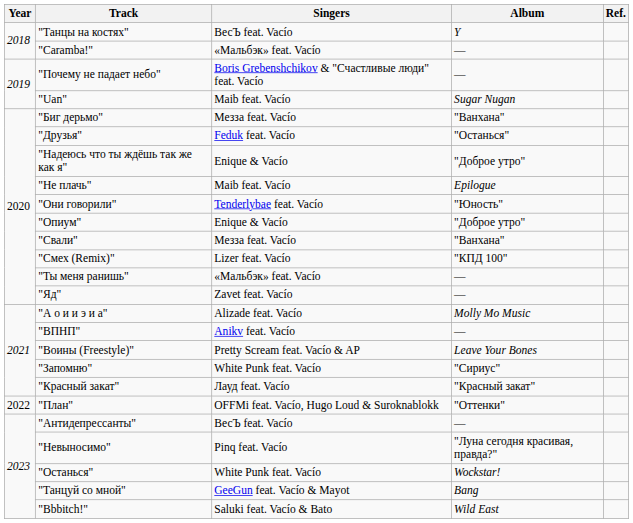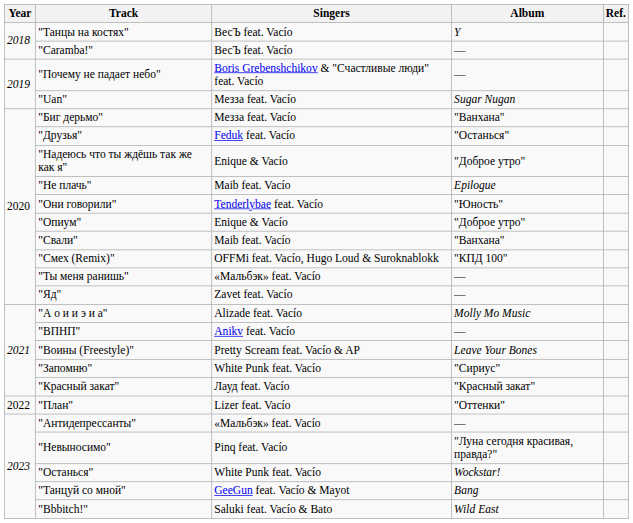"Caramba!" | Singers: «Мальбэк» feat. Vacío -> ВесЪ feat. Vacío
"Uan" | Singers: Maib feat. Vacío -> Мезза feat. Vacío
"Свали" | Singers: Мезза feat. Vacío -> Maib feat. Vacío
"Смех (Remix)" | Singers: Lizer feat. Vacío -> OFFMi feat. Vacío, Hugo Loud & Suroknablokk
"План" | Singers: OFFMi feat. Vacío, Hugo Loud & Suroknablokk -> Lizer feat. Vacío
"Антидепрессанты" | Singers: ВесЪ feat. Vacío -> «Мальбэк» feat. Vacío
